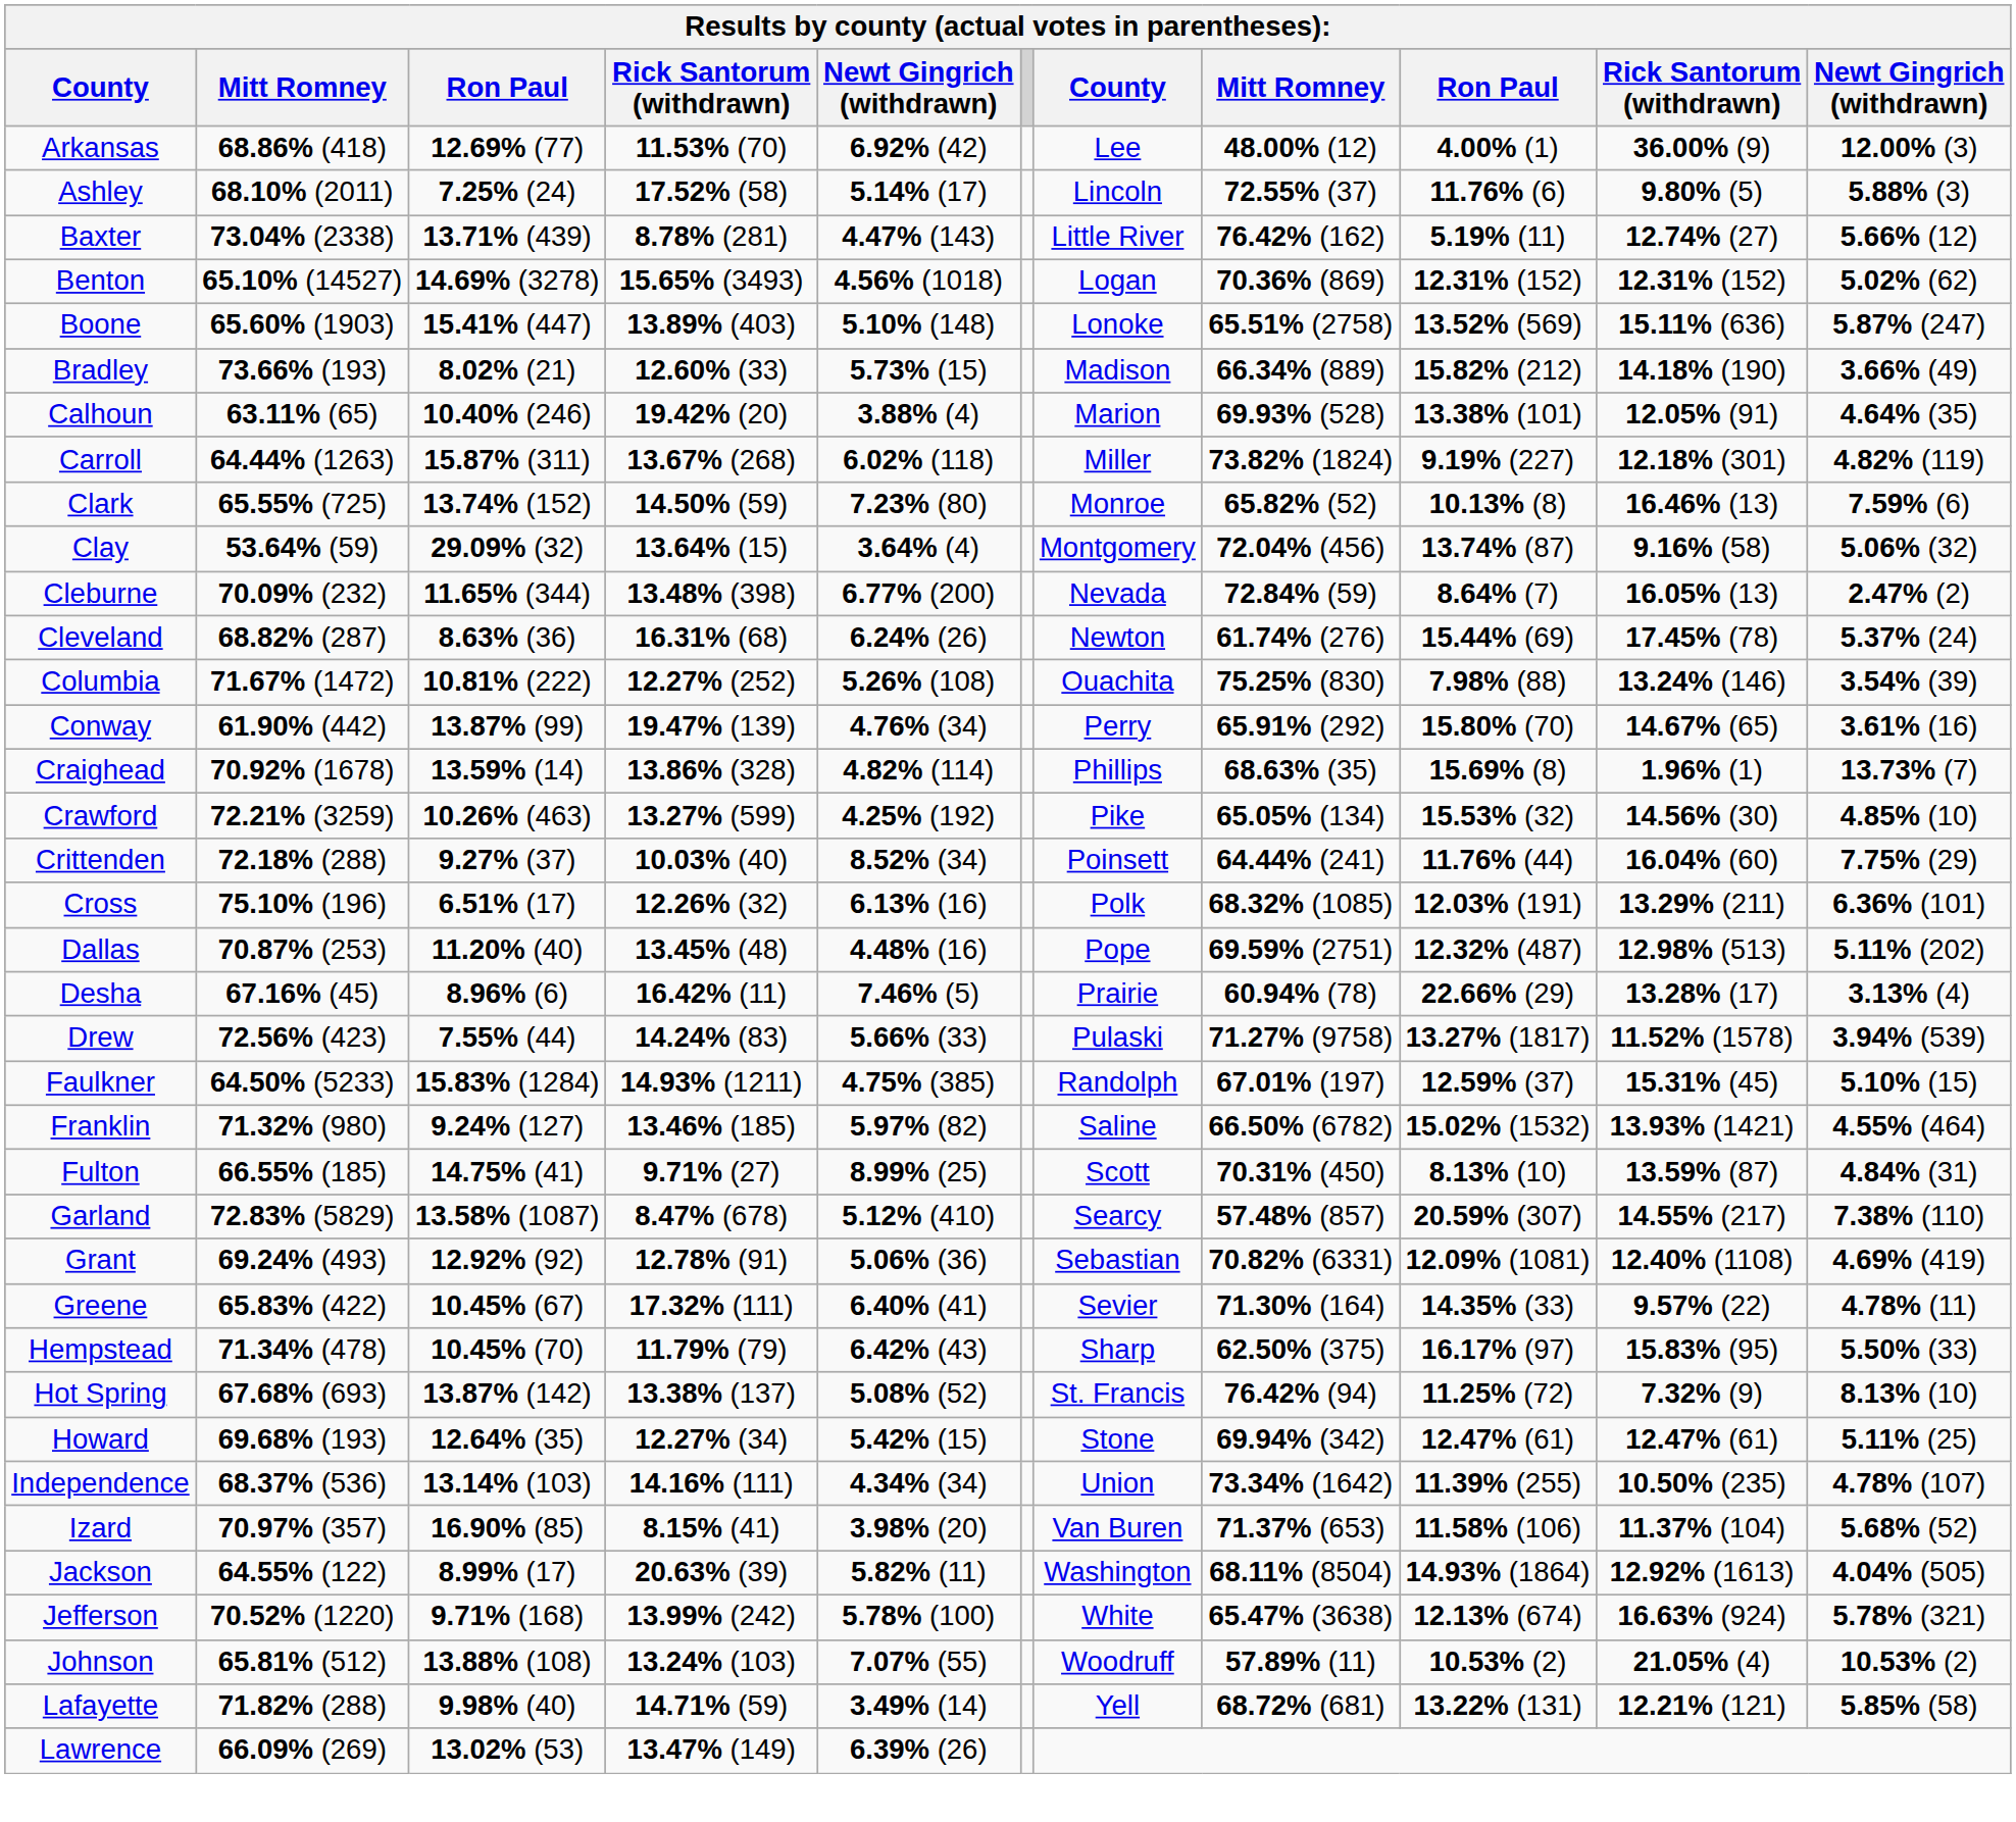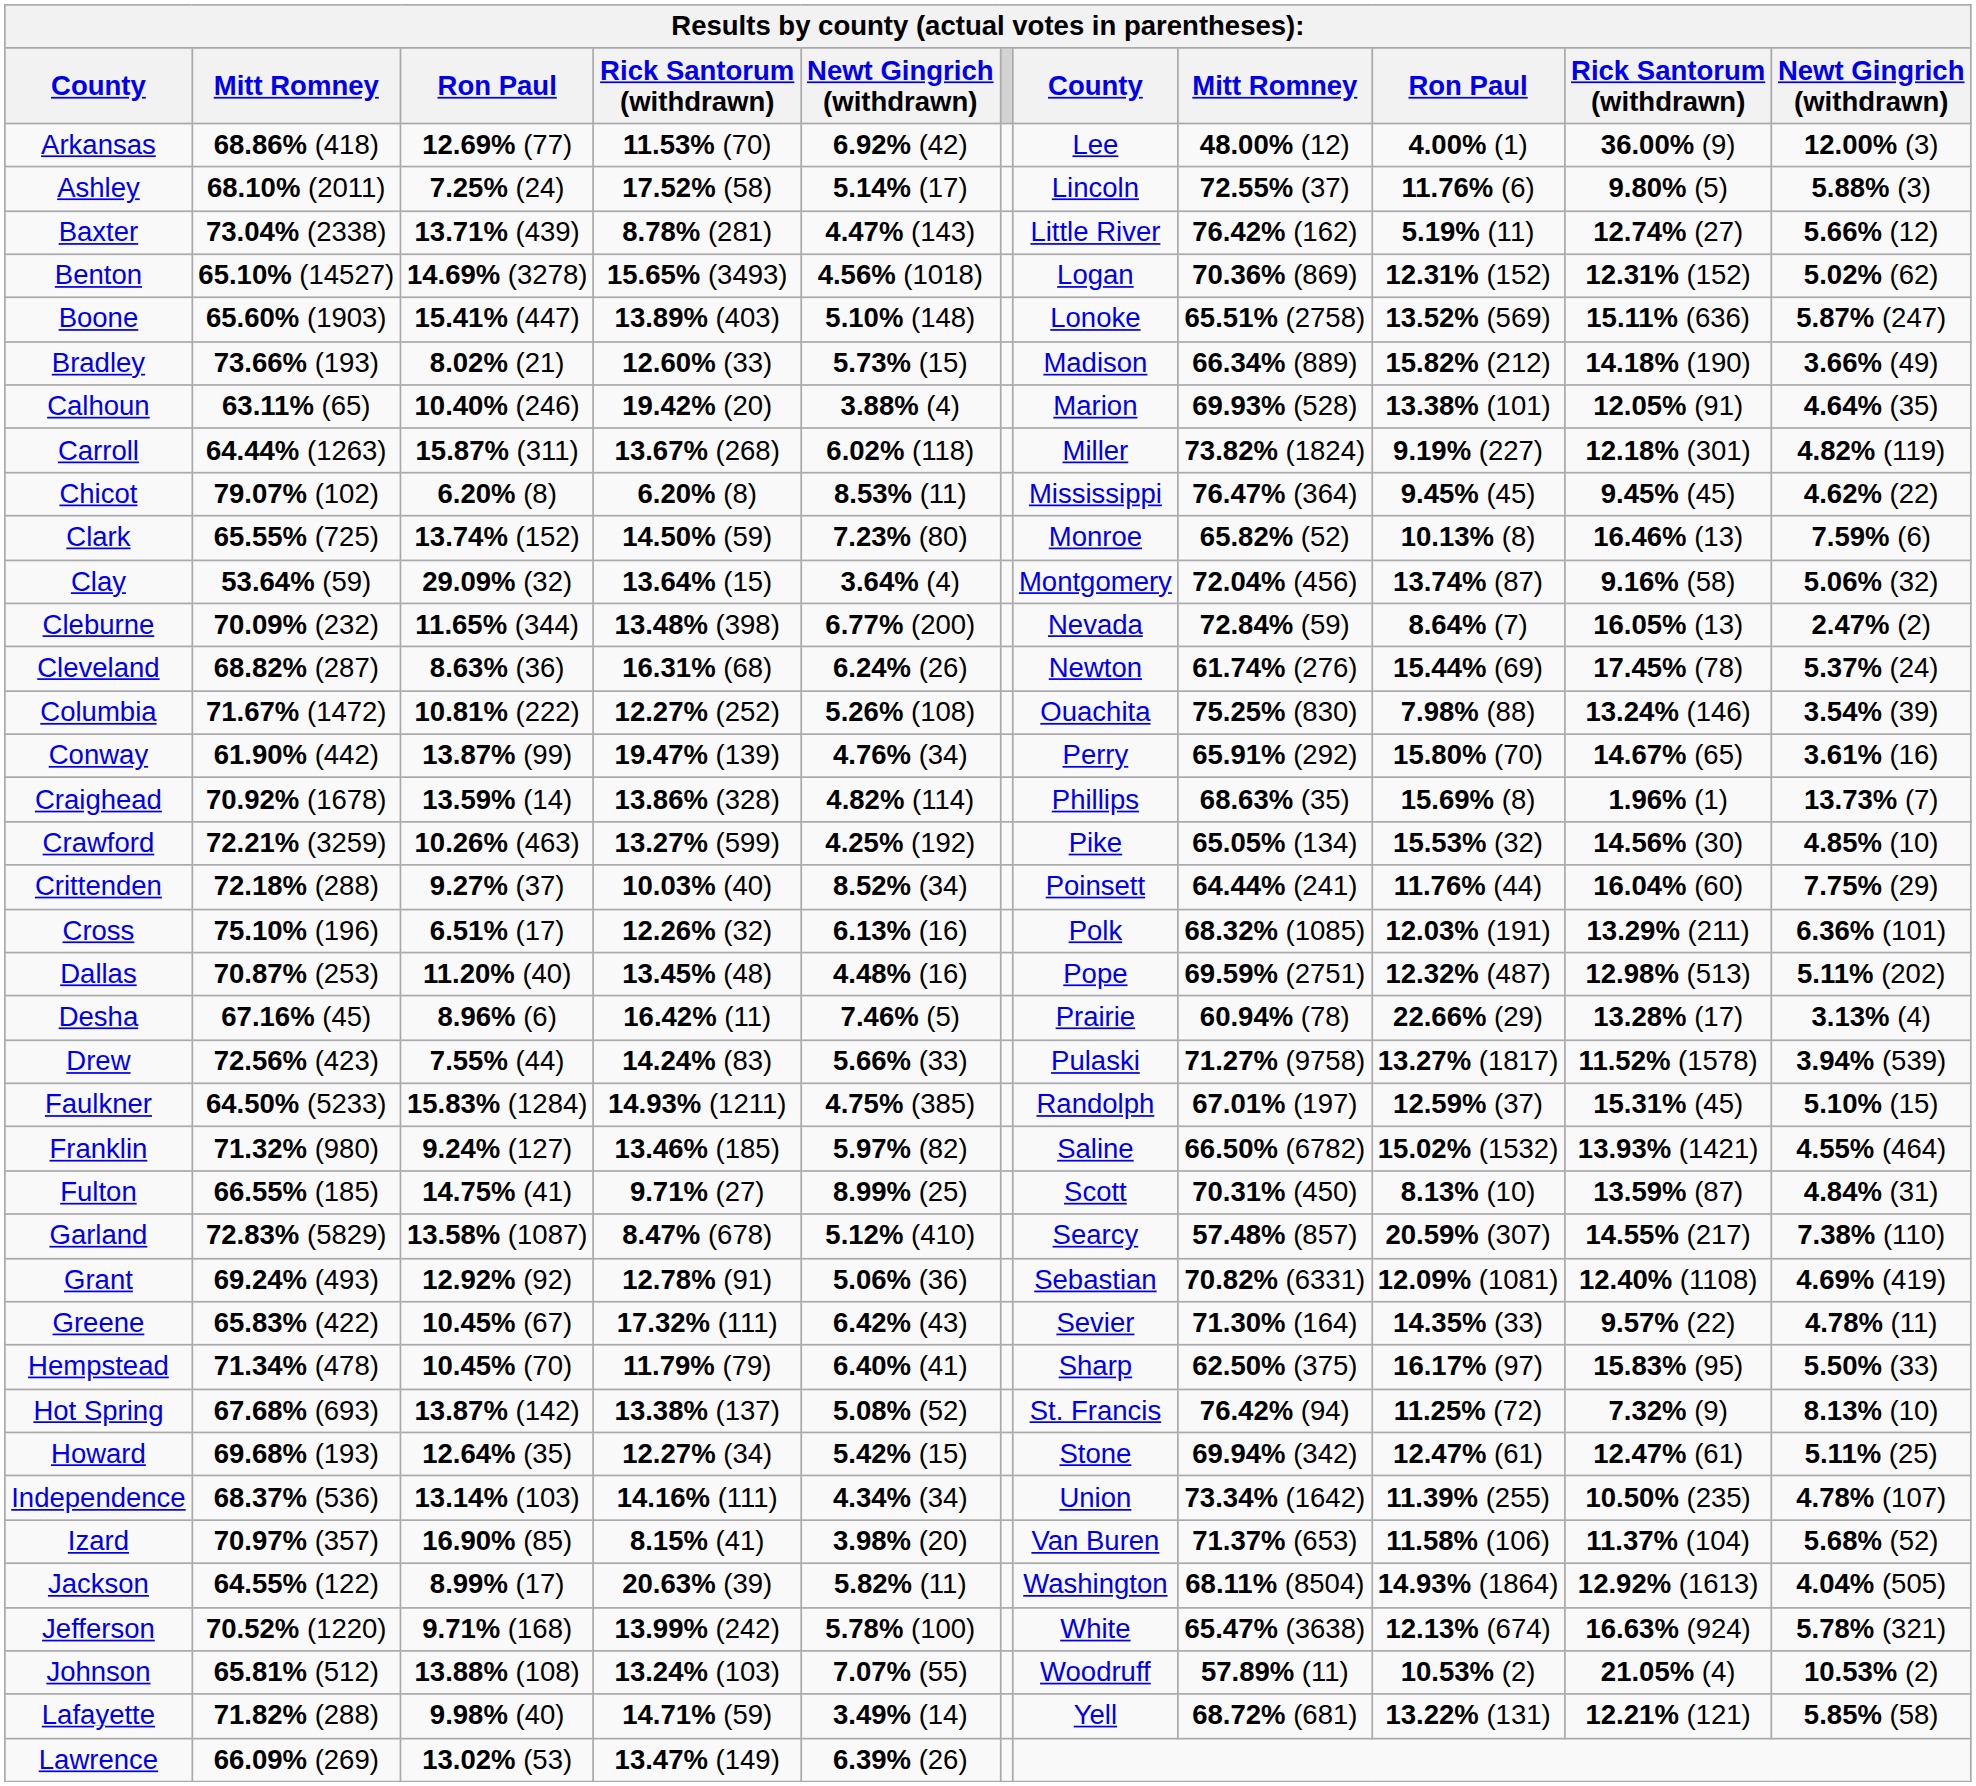+ row: Chicot | 79.07% (102) | 6.20% (8) | 6.20% (8) | 8.53% (11) | Mississippi | 76.47% (364) | 9.45% (45) | 9.45% (45) | 4.62% (22)
Greene | column 5: 6.40% (41) -> 6.42% (43)
Hempstead | column 5: 6.42% (43) -> 6.40% (41)
